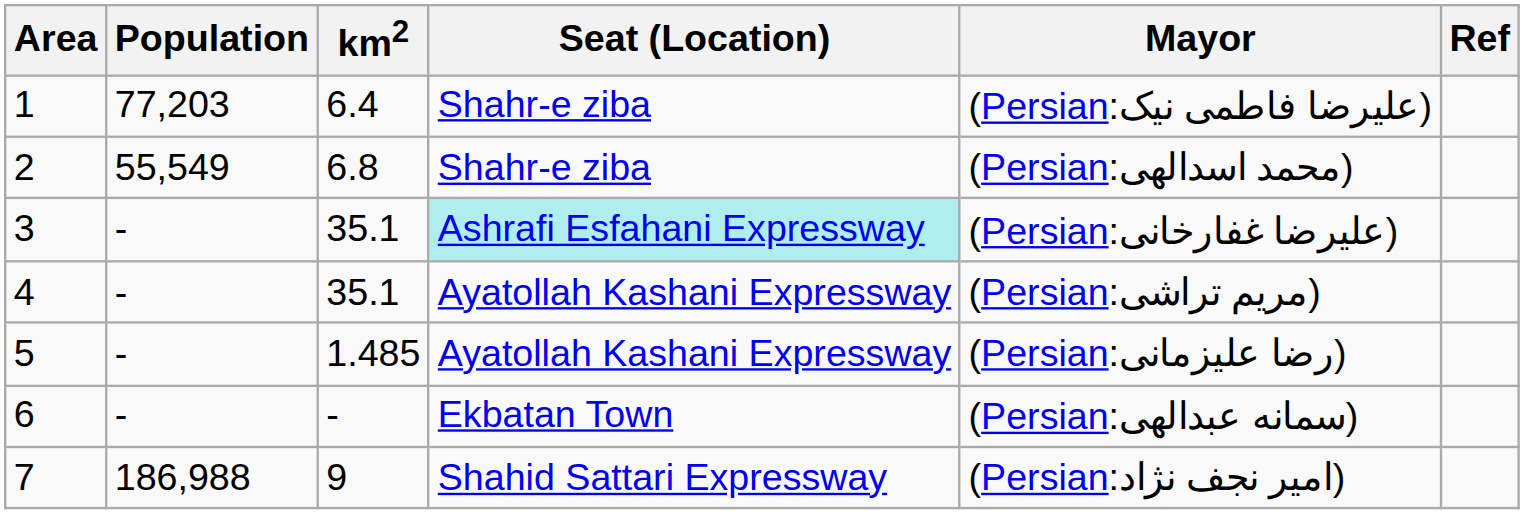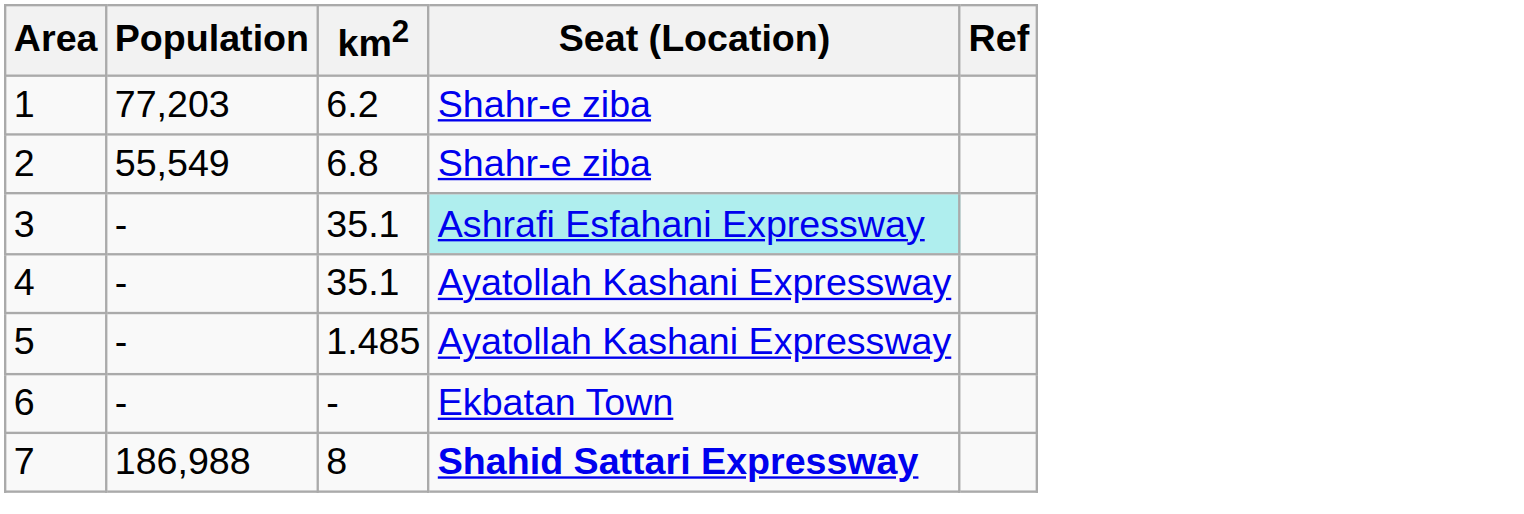- column: Mayor | (Persian:علیرضا فاطمی نیک) | (Persian:محمد اسدالهی) | (Persian:علیرضا غفارخانی) | (Persian:مریم تراشی) | (Persian:رضا علیزمانی) | (Persian:سمانه عبدالهی) | (Persian:امیر نجف نژاد)
1 | km2: 6.4 -> 6.2
7 | km2: 9 -> 8
7 | Seat (Location): normal -> bold
